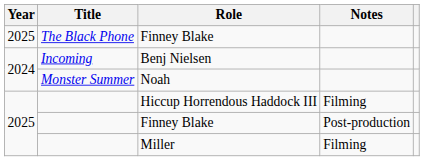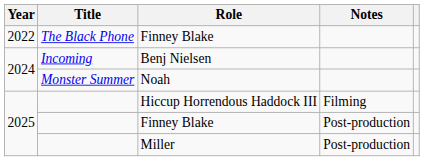The Black Phone / Finney Blake | Year: 2025 -> 2022
Miller | Notes: Filming -> Post-production
